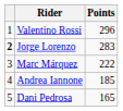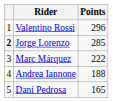Jorge Lorenzo | Points: 283 -> 285
Andrea Iannone | column 1: no background -> lightyellow background
Andrea Iannone | Points: 185 -> 188
